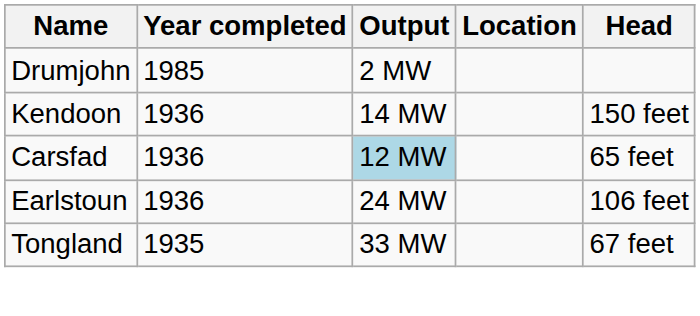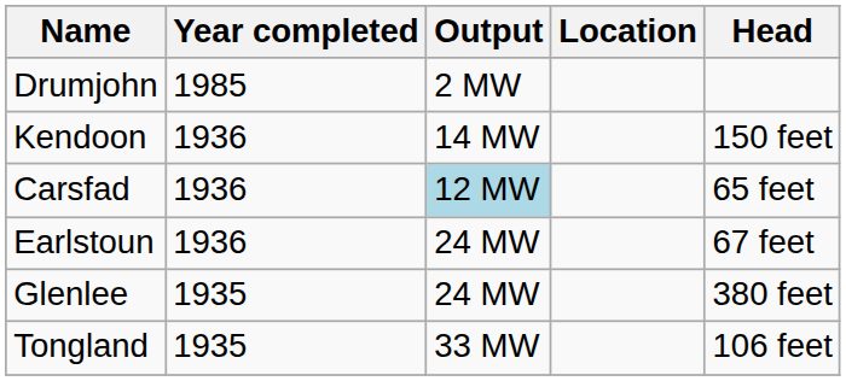Earlstoun | Head: 106 feet -> 67 feet
+ row: Glenlee | 1935 | 24 MW | 380 feet
Tongland | Head: 67 feet -> 106 feet
